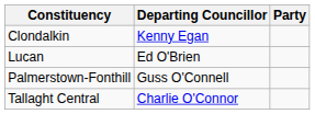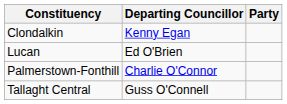Palmerstown-Fonthill | Departing Councillor: Guss O'Connell -> Charlie O'Connor
Tallaght Central | Departing Councillor: Charlie O'Connor -> Guss O'Connell
